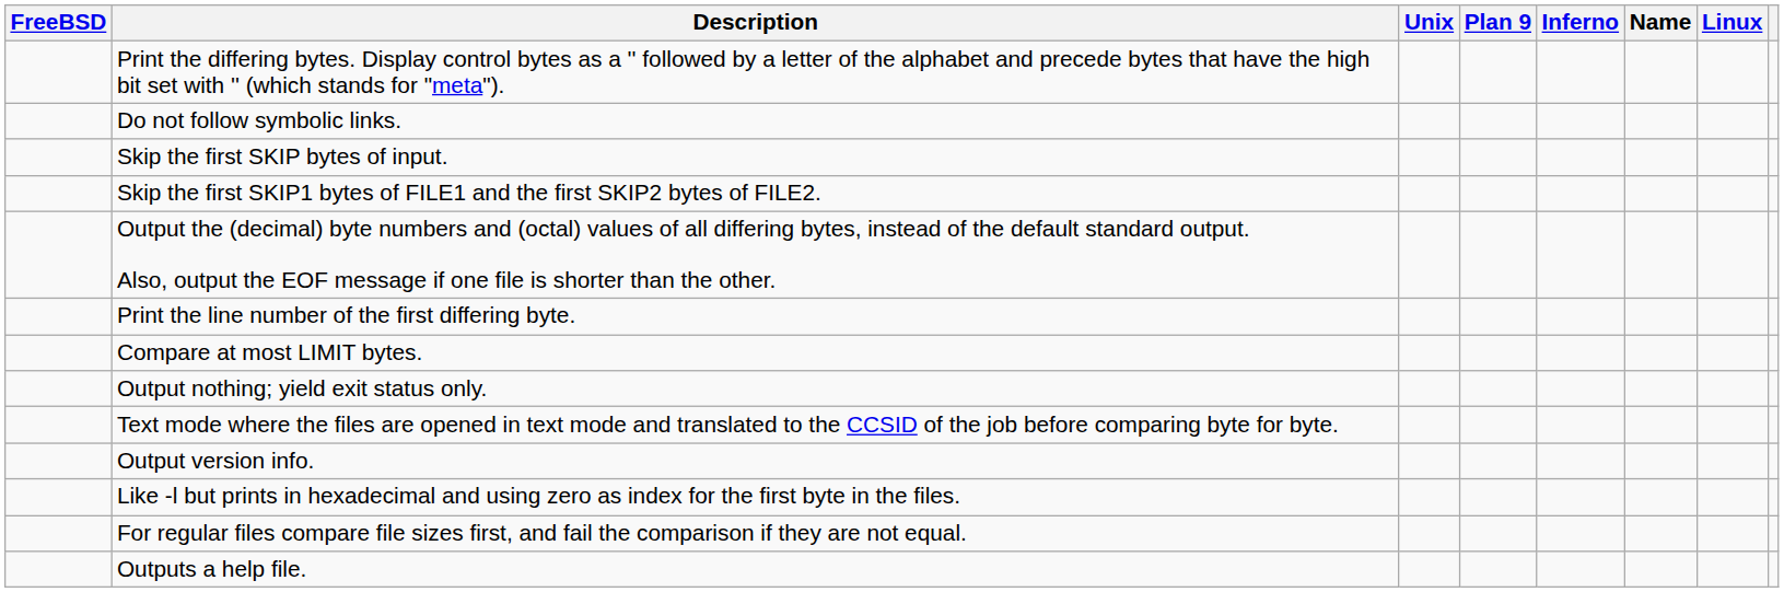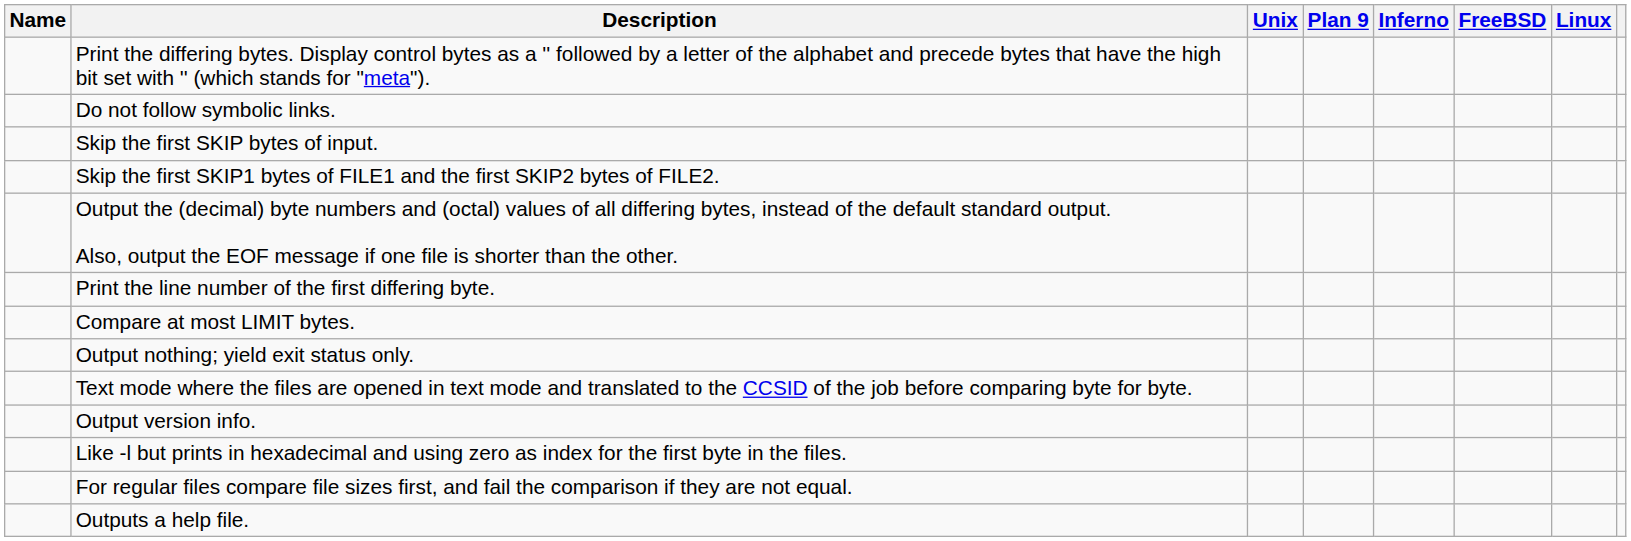columns swapped: Name <-> FreeBSD
